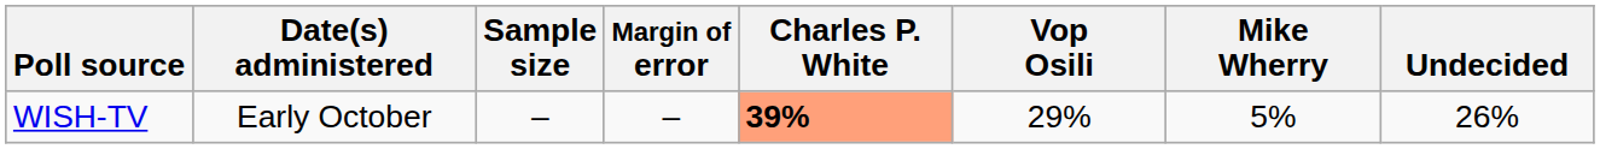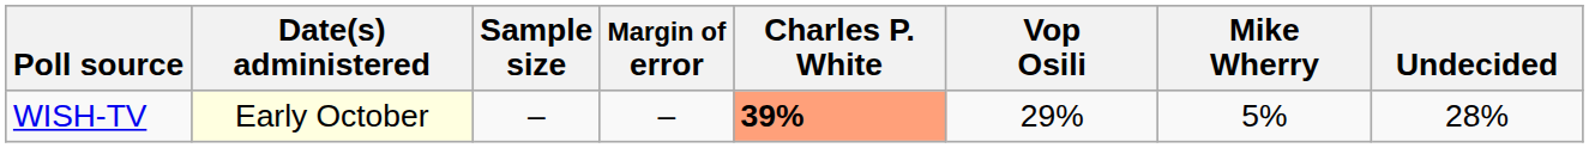WISH-TV | Date(s) administered: no background -> lightyellow background
WISH-TV | Undecided: 26% -> 28%
